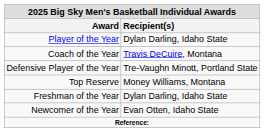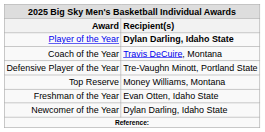Player of the Year | Recipient(s): normal -> bold
Freshman of the Year | Recipient(s): Dylan Darling, Idaho State -> Evan Otten, Idaho State
Newcomer of the Year | Recipient(s): Evan Otten, Idaho State -> Dylan Darling, Idaho State
